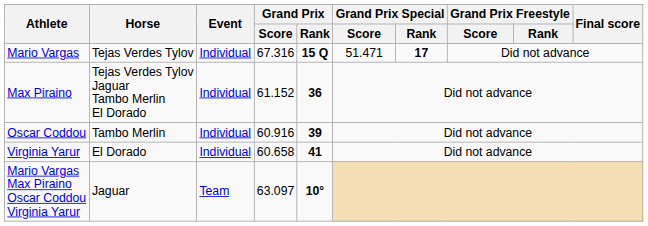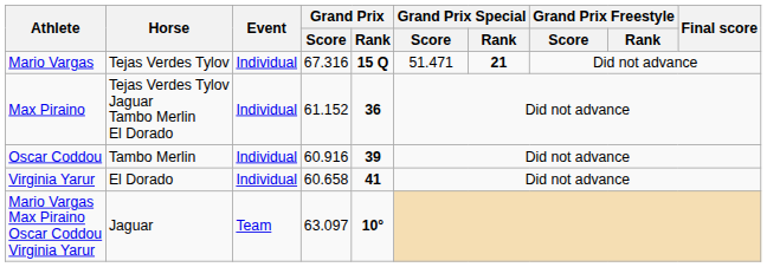Mario Vargas | Grand Prix Special / Rank: 17 -> 21
